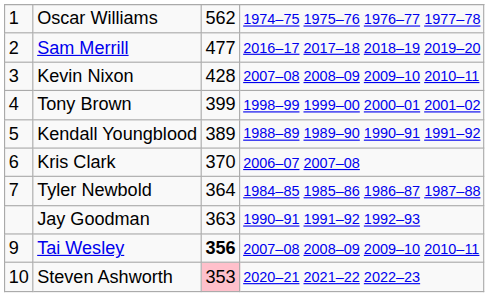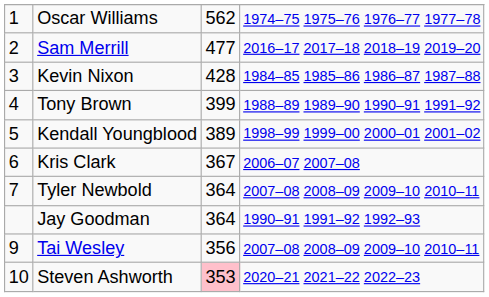Kevin Nixon | column 4: 2007–08 2008–09 2009–10 2010–11 -> 1984–85 1985–86 1986–87 1987–88
Tony Brown | column 4: 1998–99 1999–00 2000–01 2001–02 -> 1988–89 1989–90 1990–91 1991–92
Kendall Youngblood | column 4: 1988–89 1989–90 1990–91 1991–92 -> 1998–99 1999–00 2000–01 2001–02
Kris Clark | column 3: 370 -> 367
Tyler Newbold | column 4: 1984–85 1985–86 1986–87 1987–88 -> 2007–08 2008–09 2009–10 2010–11
Jay Goodman | column 3: 363 -> 364
Tai Wesley | column 3: bold -> normal
